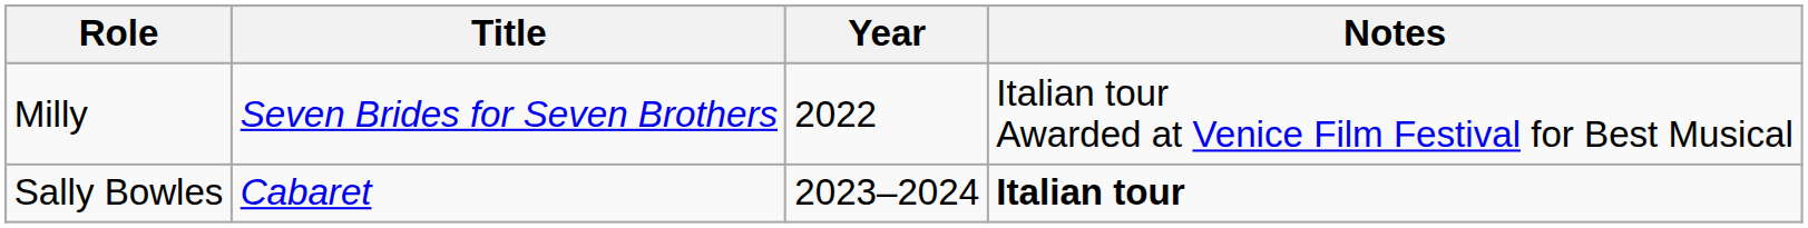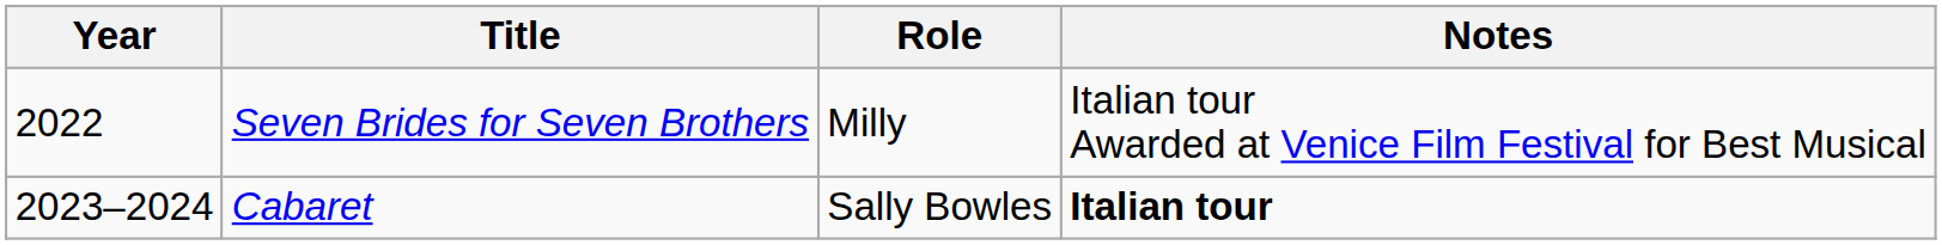columns swapped: Year <-> Role
